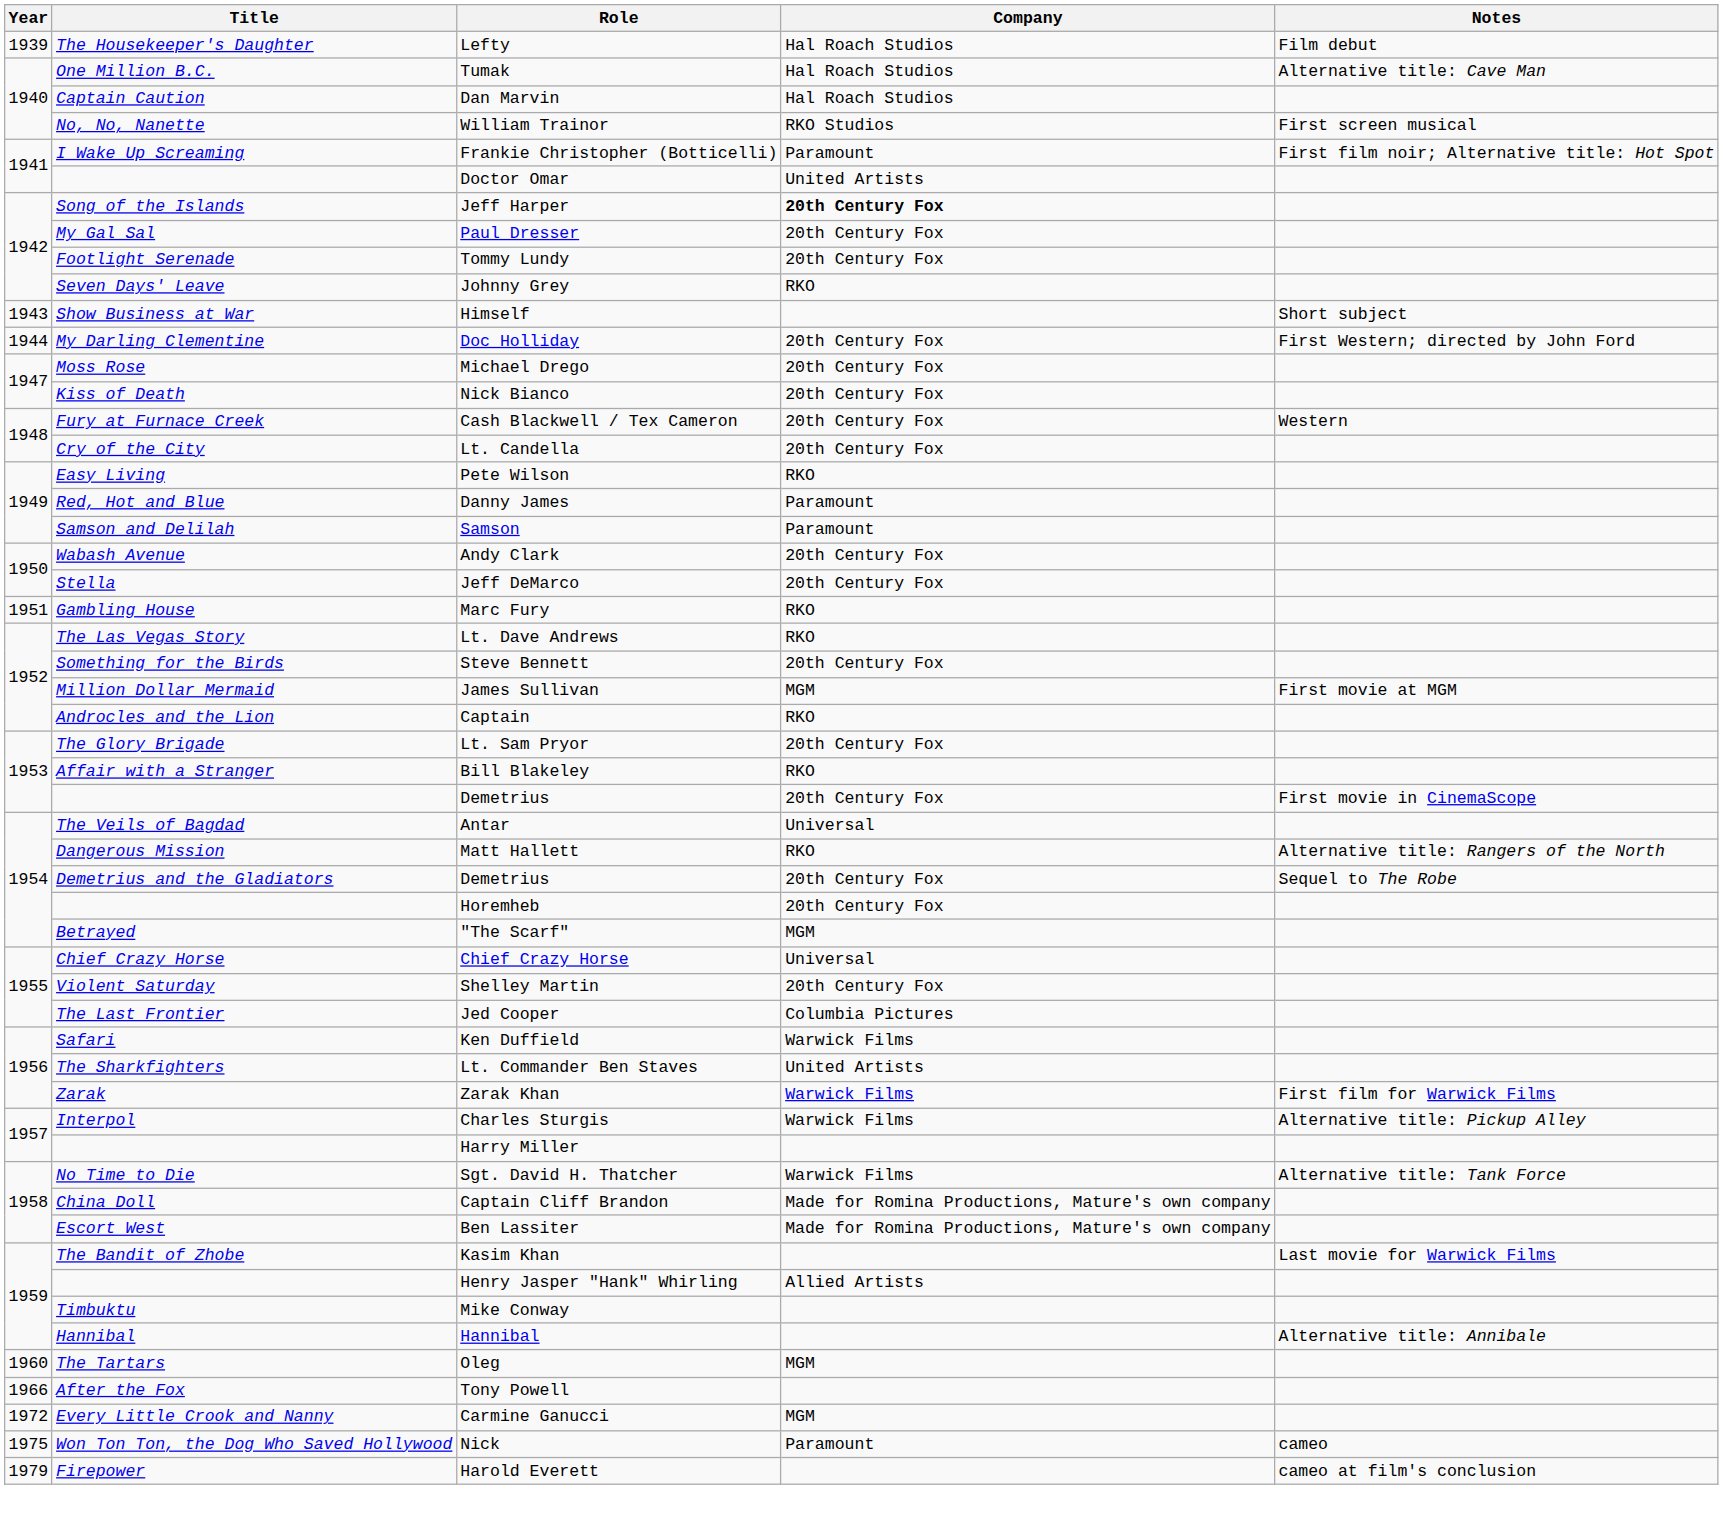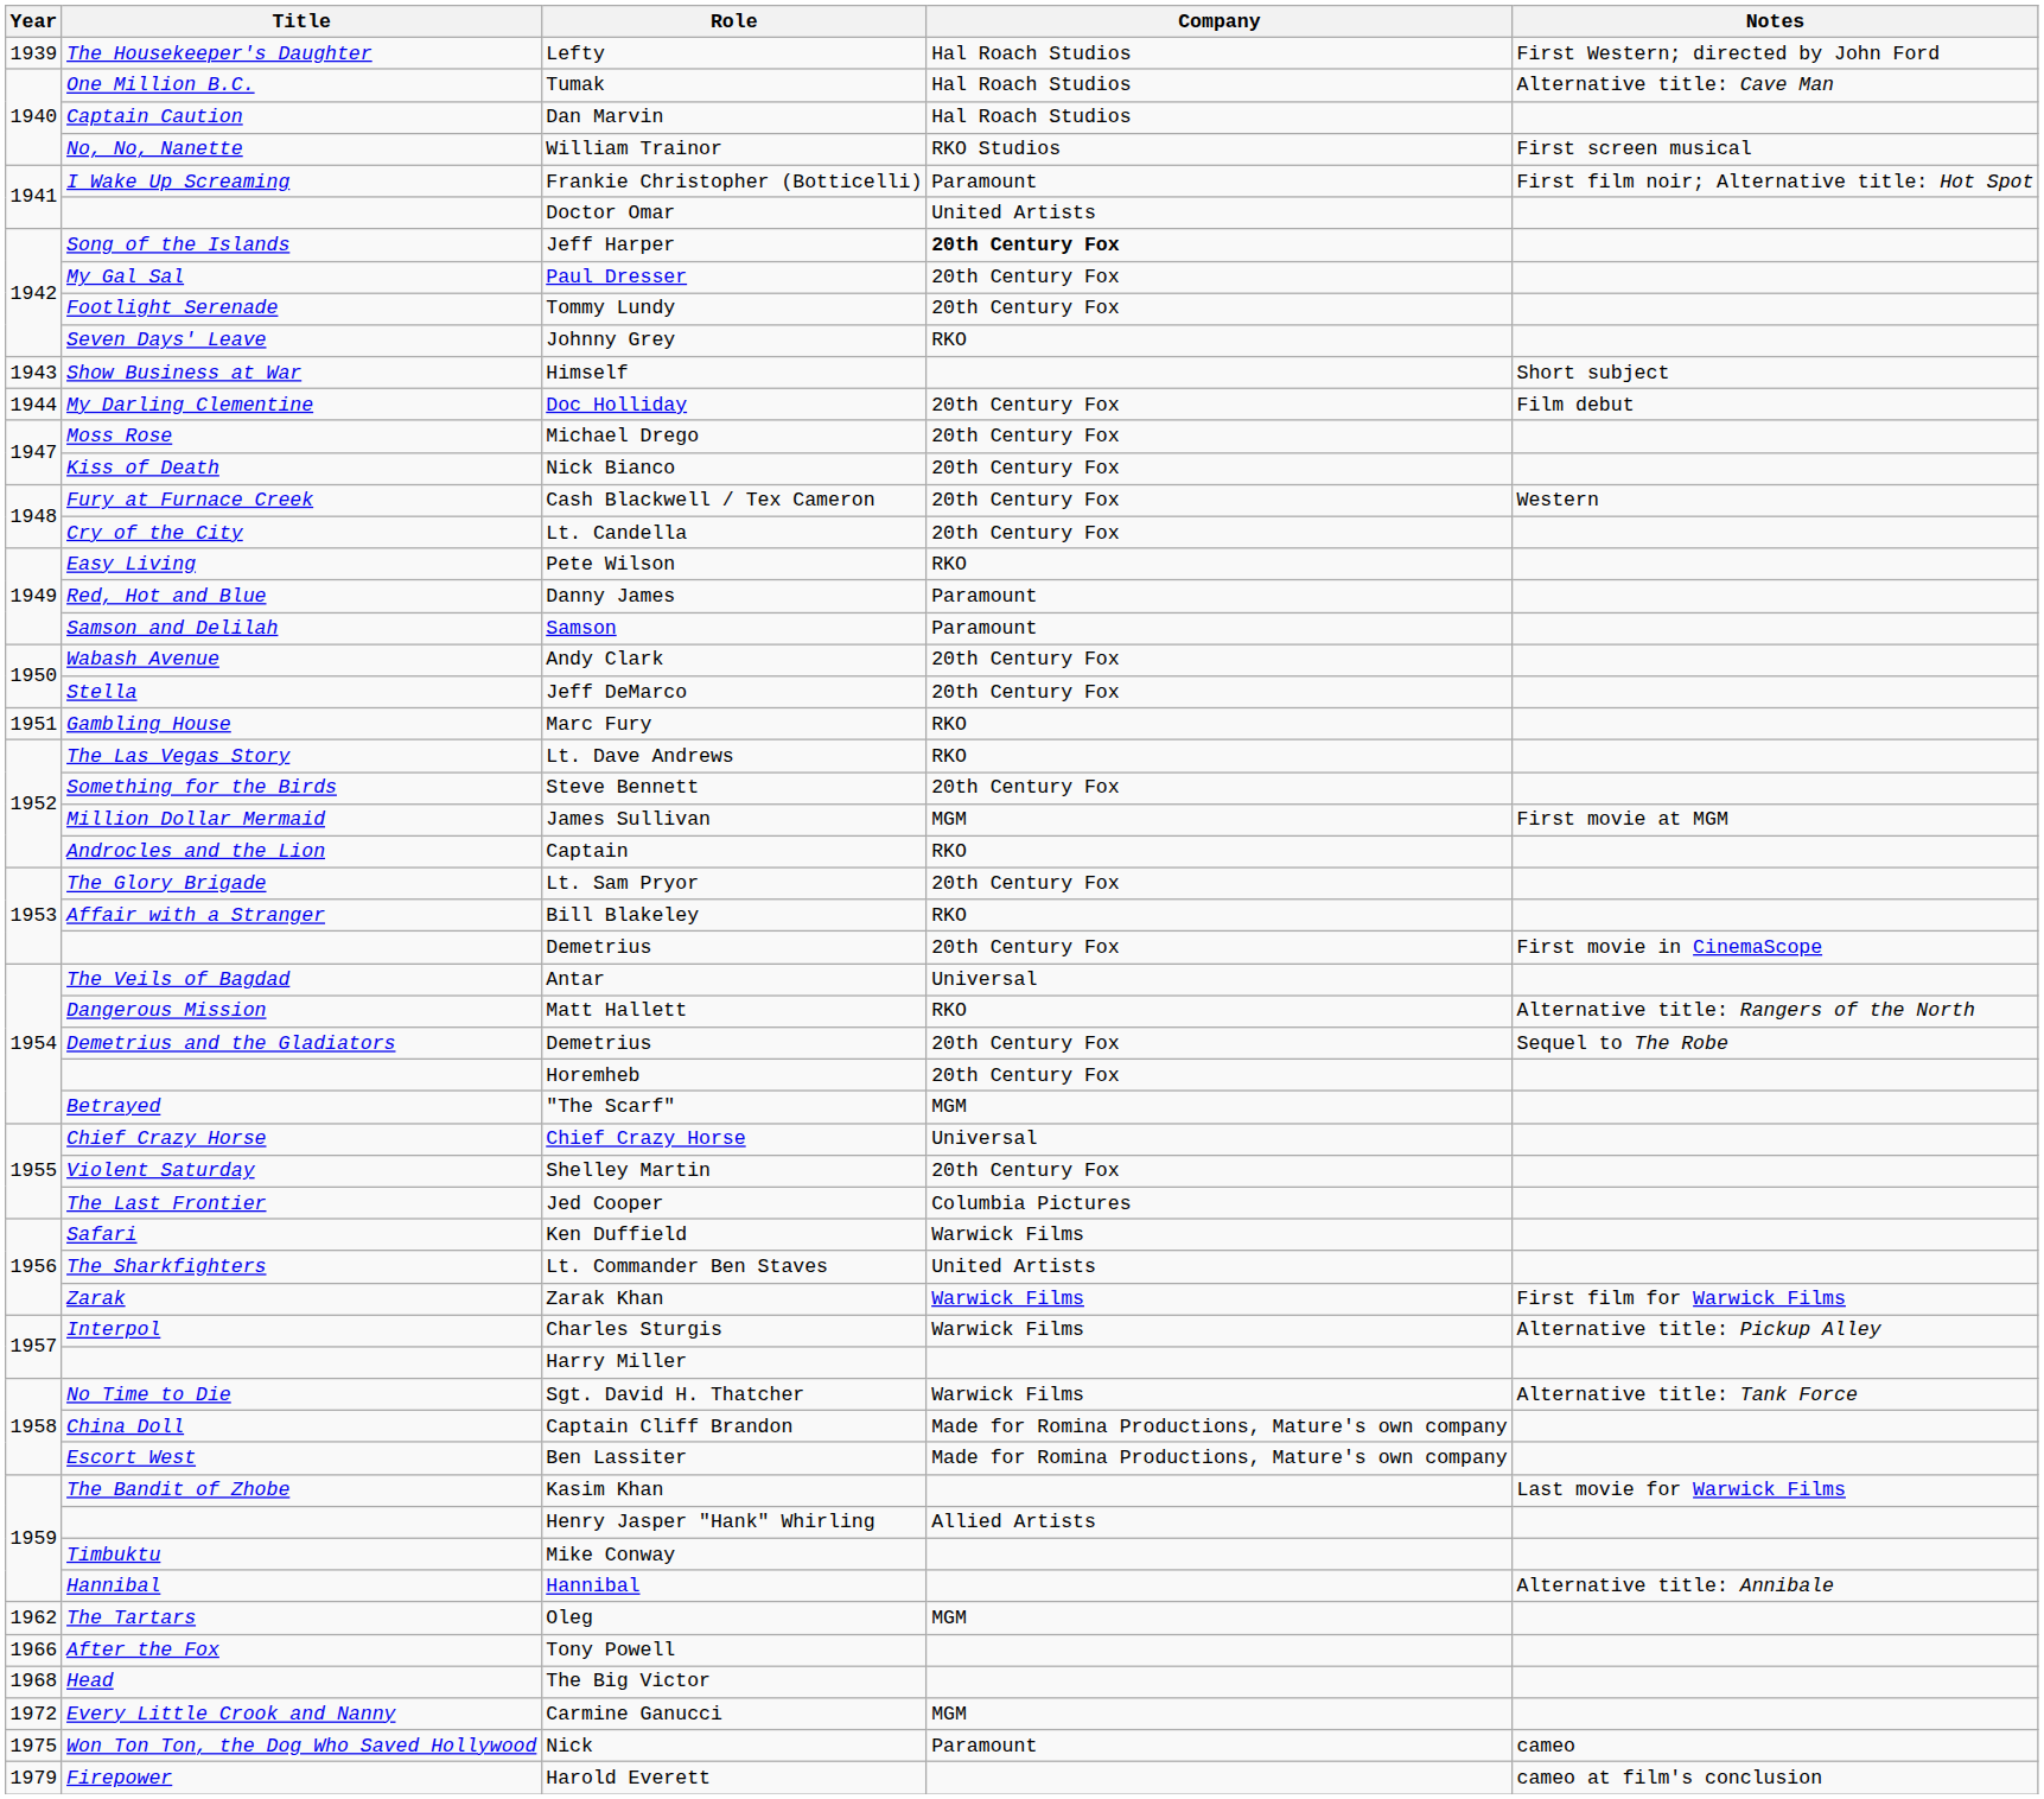Lefty | Notes: Film debut -> First Western; directed by John Ford
Doc Holliday | Notes: First Western; directed by John Ford -> Film debut
Oleg | Year: 1960 -> 1962
+ row: 1968 | Head | The Big Victor
